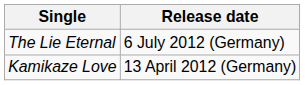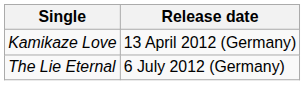rows swapped: Kamikaze Love <-> The Lie Eternal
